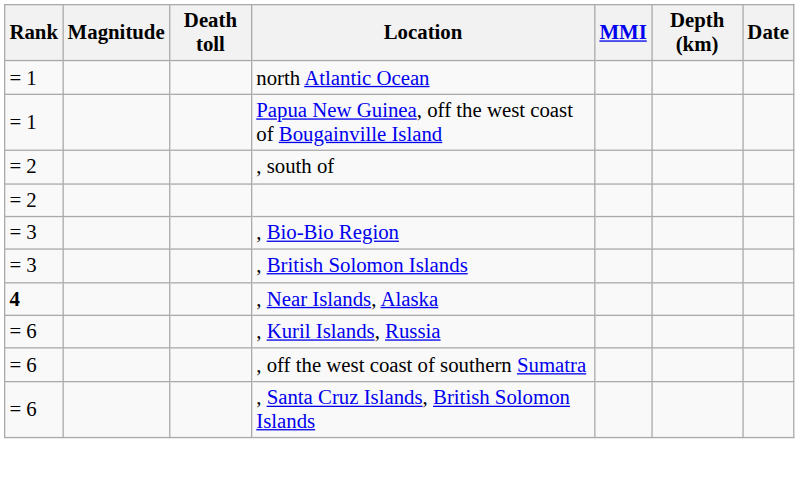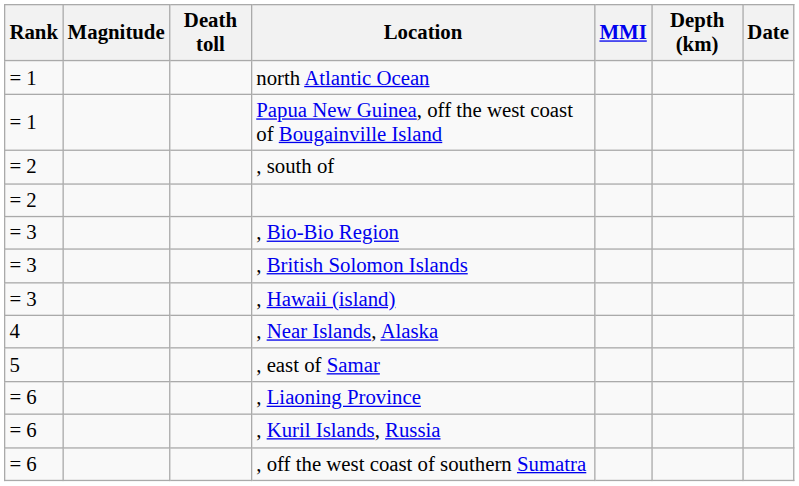+ row: = 3 | , Hawaii (island)
, Near Islands, Alaska | Rank: bold -> normal
+ row: 5 | , east of Samar
+ row: = 6 | , Liaoning Province
- row: = 6 | , Santa Cruz Islands, British Solomon Islands
